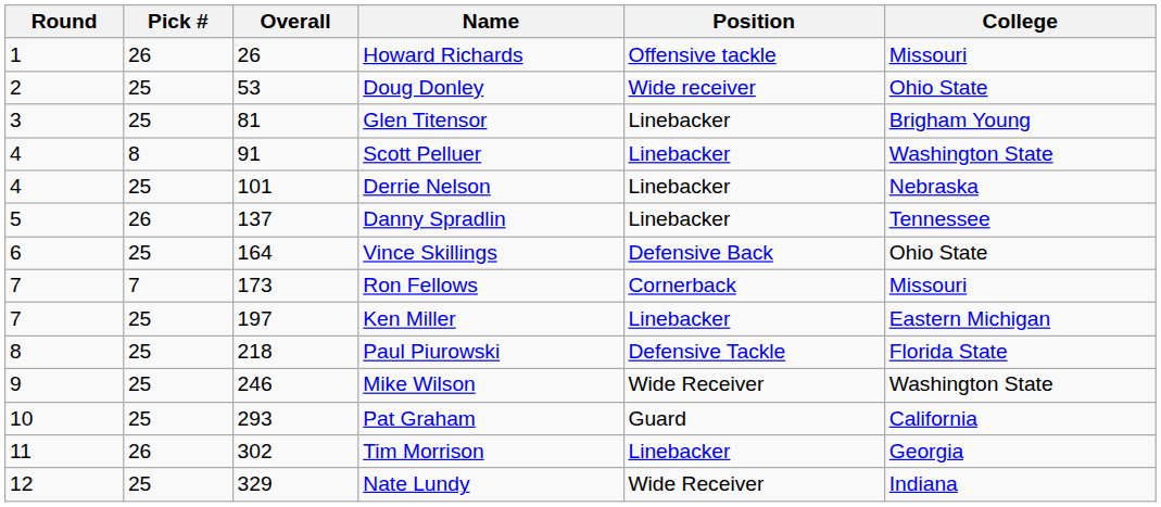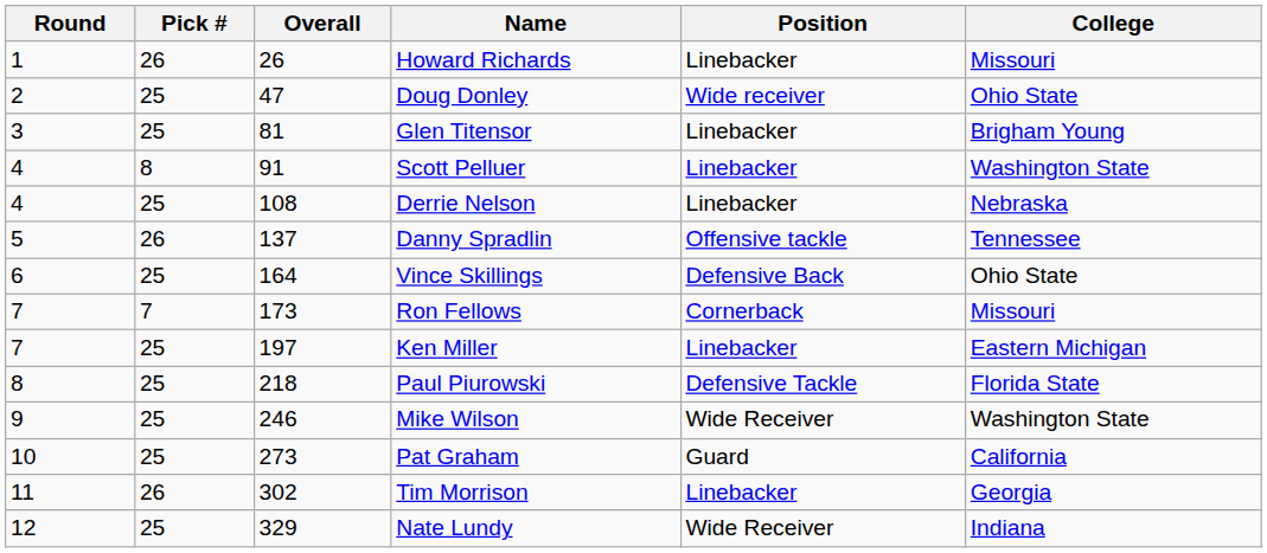Howard Richards | Position: Offensive tackle -> Linebacker
Doug Donley | Overall: 53 -> 47
Derrie Nelson | Overall: 101 -> 108
Danny Spradlin | Position: Linebacker -> Offensive tackle
Pat Graham | Overall: 293 -> 273
